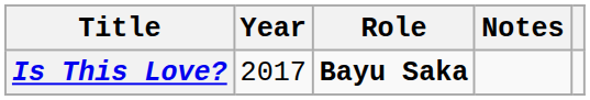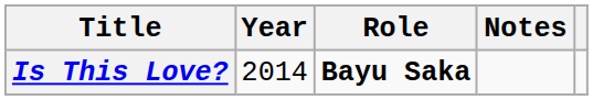Is This Love? | Year: 2017 -> 2014
